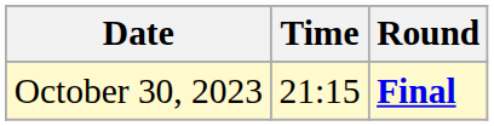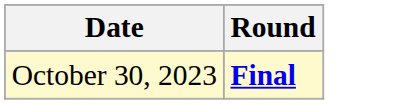- column: Time | 21:15
